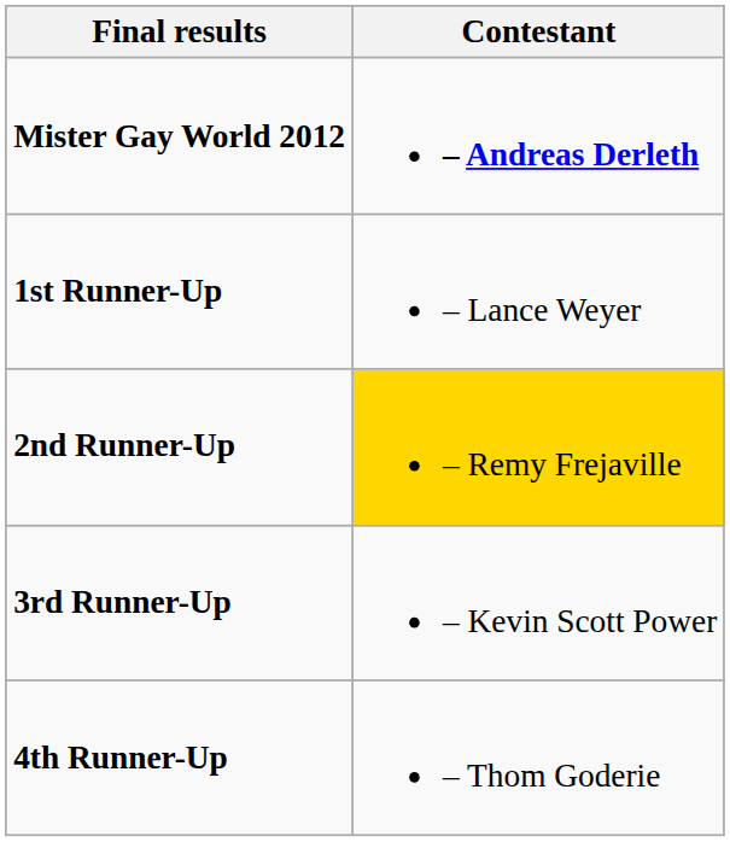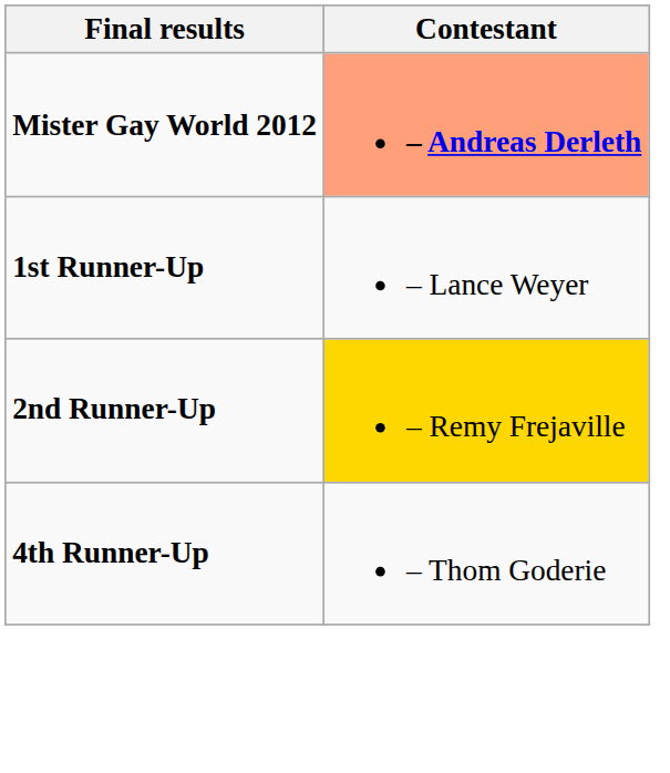Mister Gay World 2012 | Contestant: no background -> lightsalmon background
- row: 3rd Runner-Up | – Kevin Scott Power
